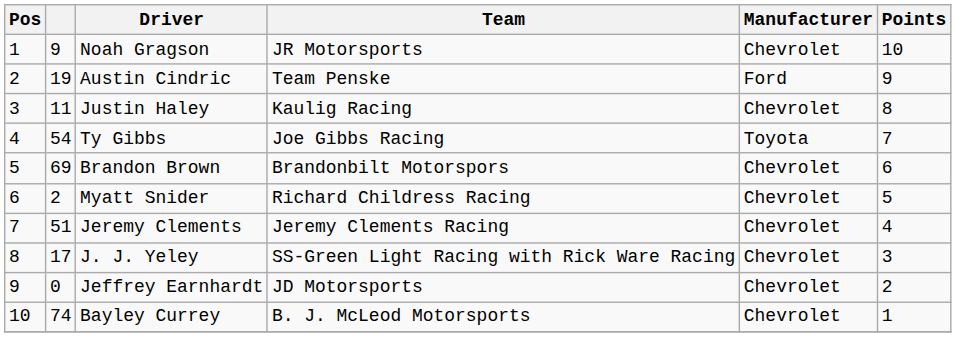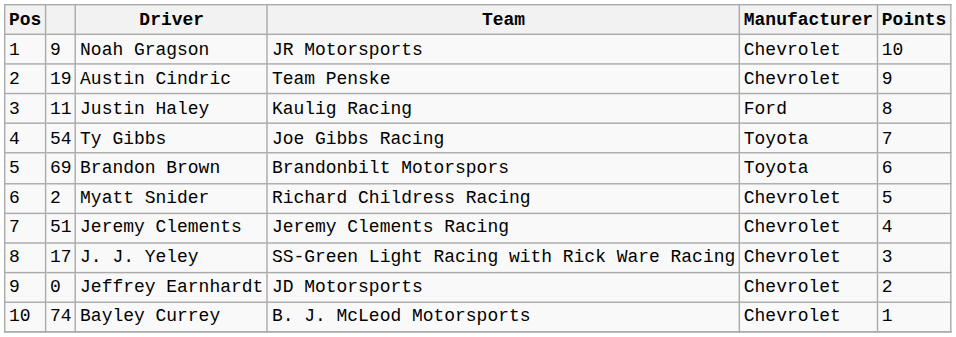Austin Cindric | Manufacturer: Ford -> Chevrolet
Justin Haley | Manufacturer: Chevrolet -> Ford
Brandon Brown | Manufacturer: Chevrolet -> Toyota
